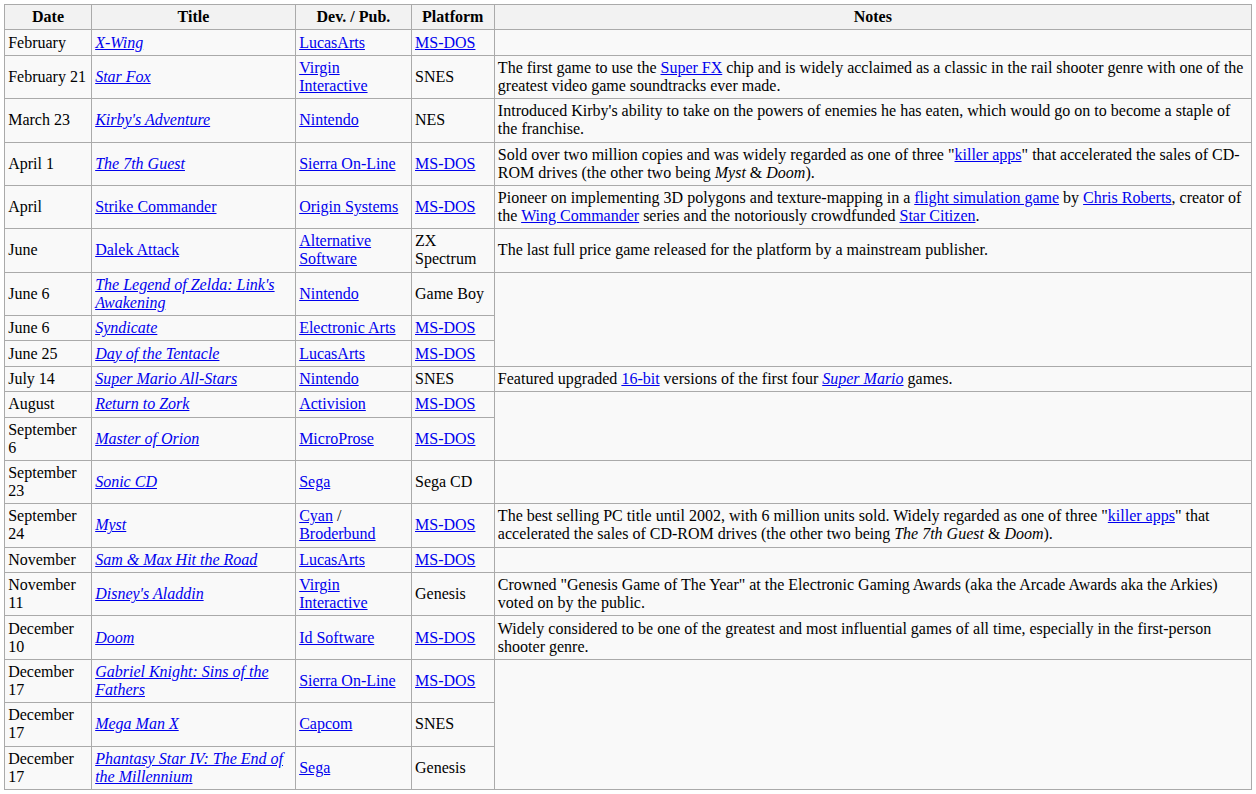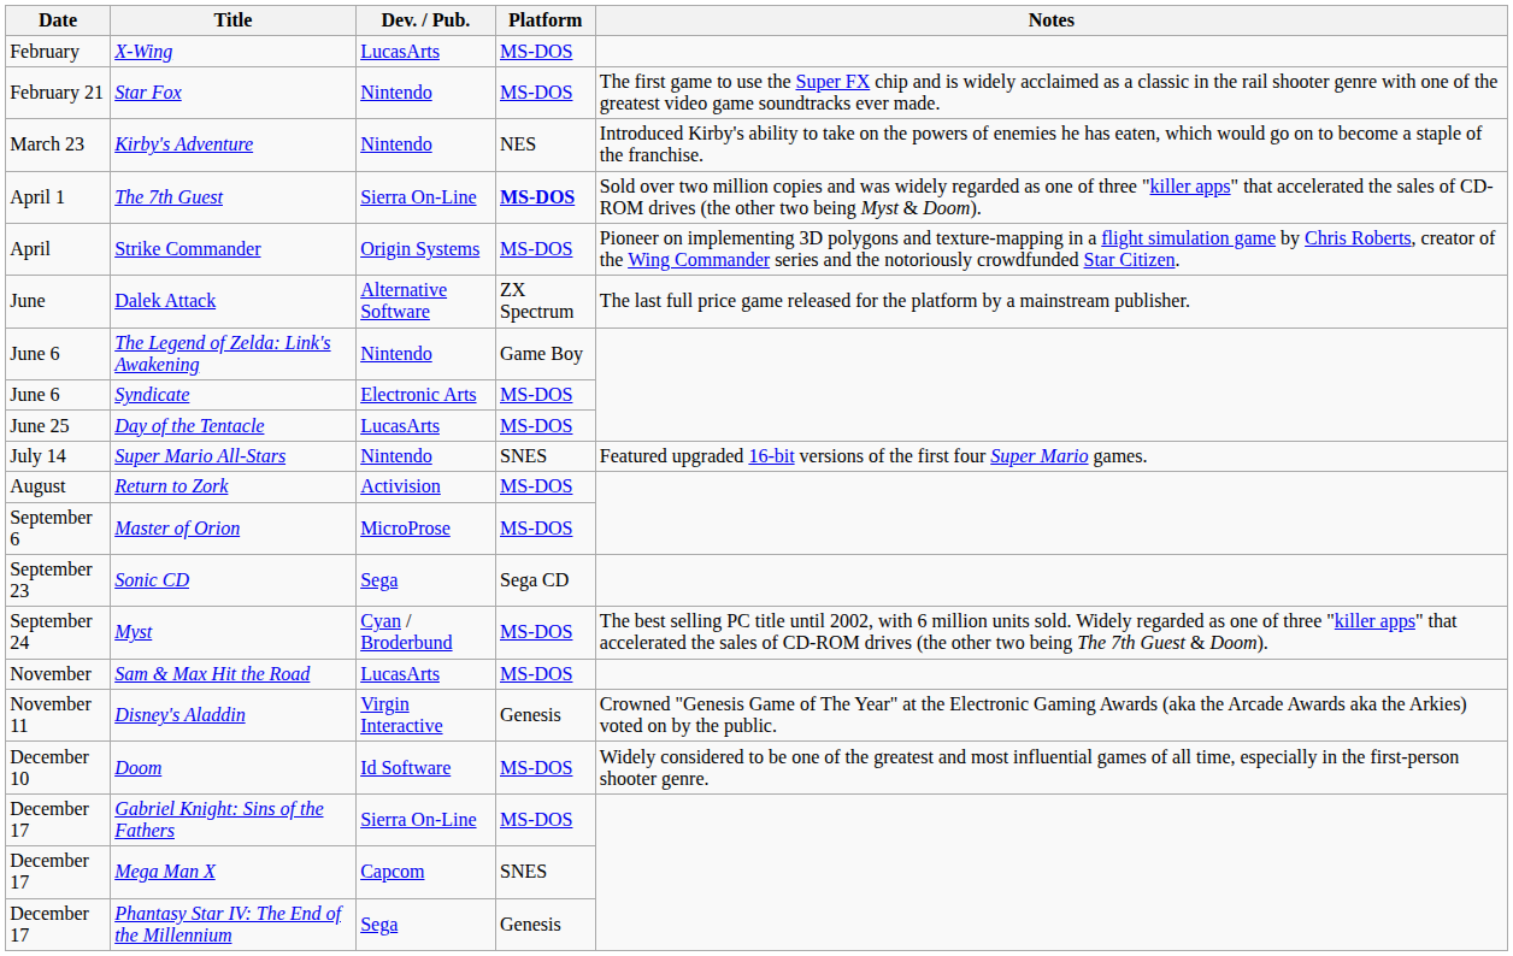Star Fox | Dev. / Pub.: Virgin Interactive -> Nintendo
Star Fox | Platform: SNES -> MS-DOS
The 7th Guest | Platform: normal -> bold
